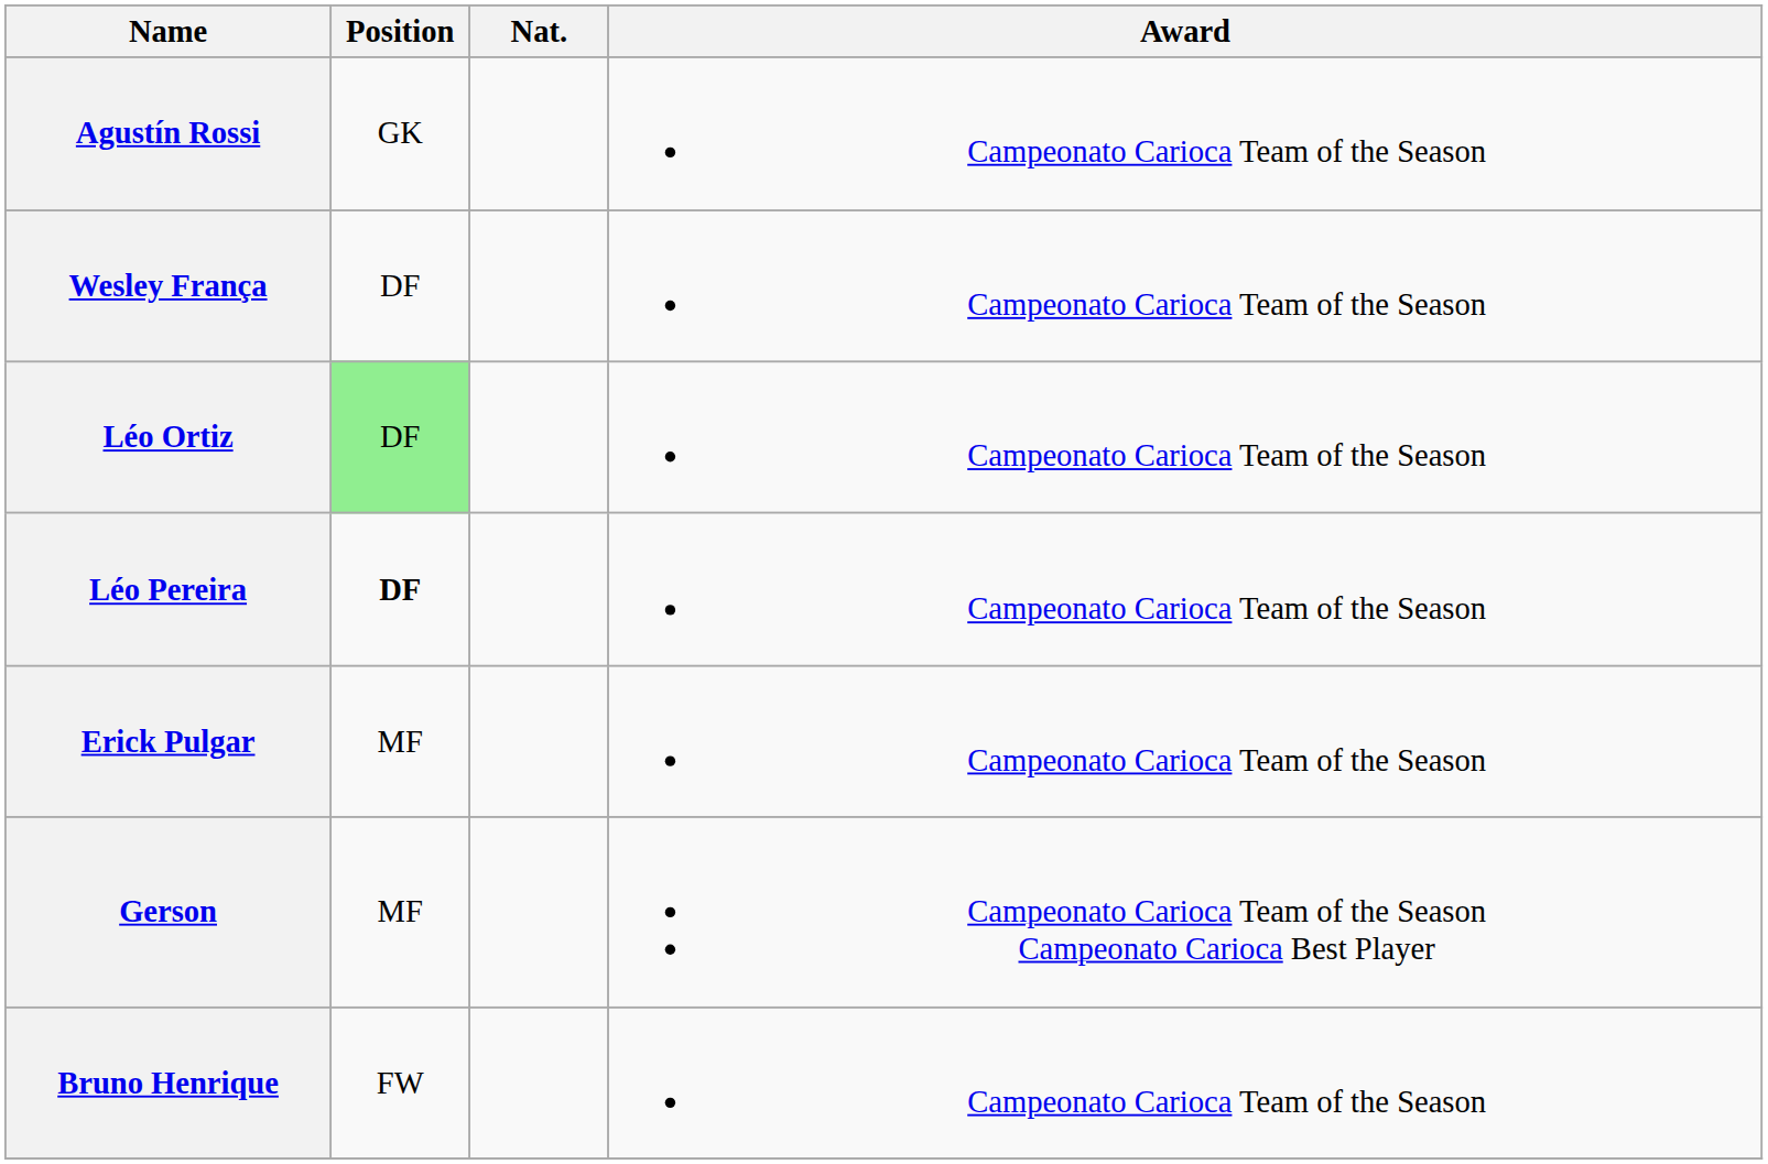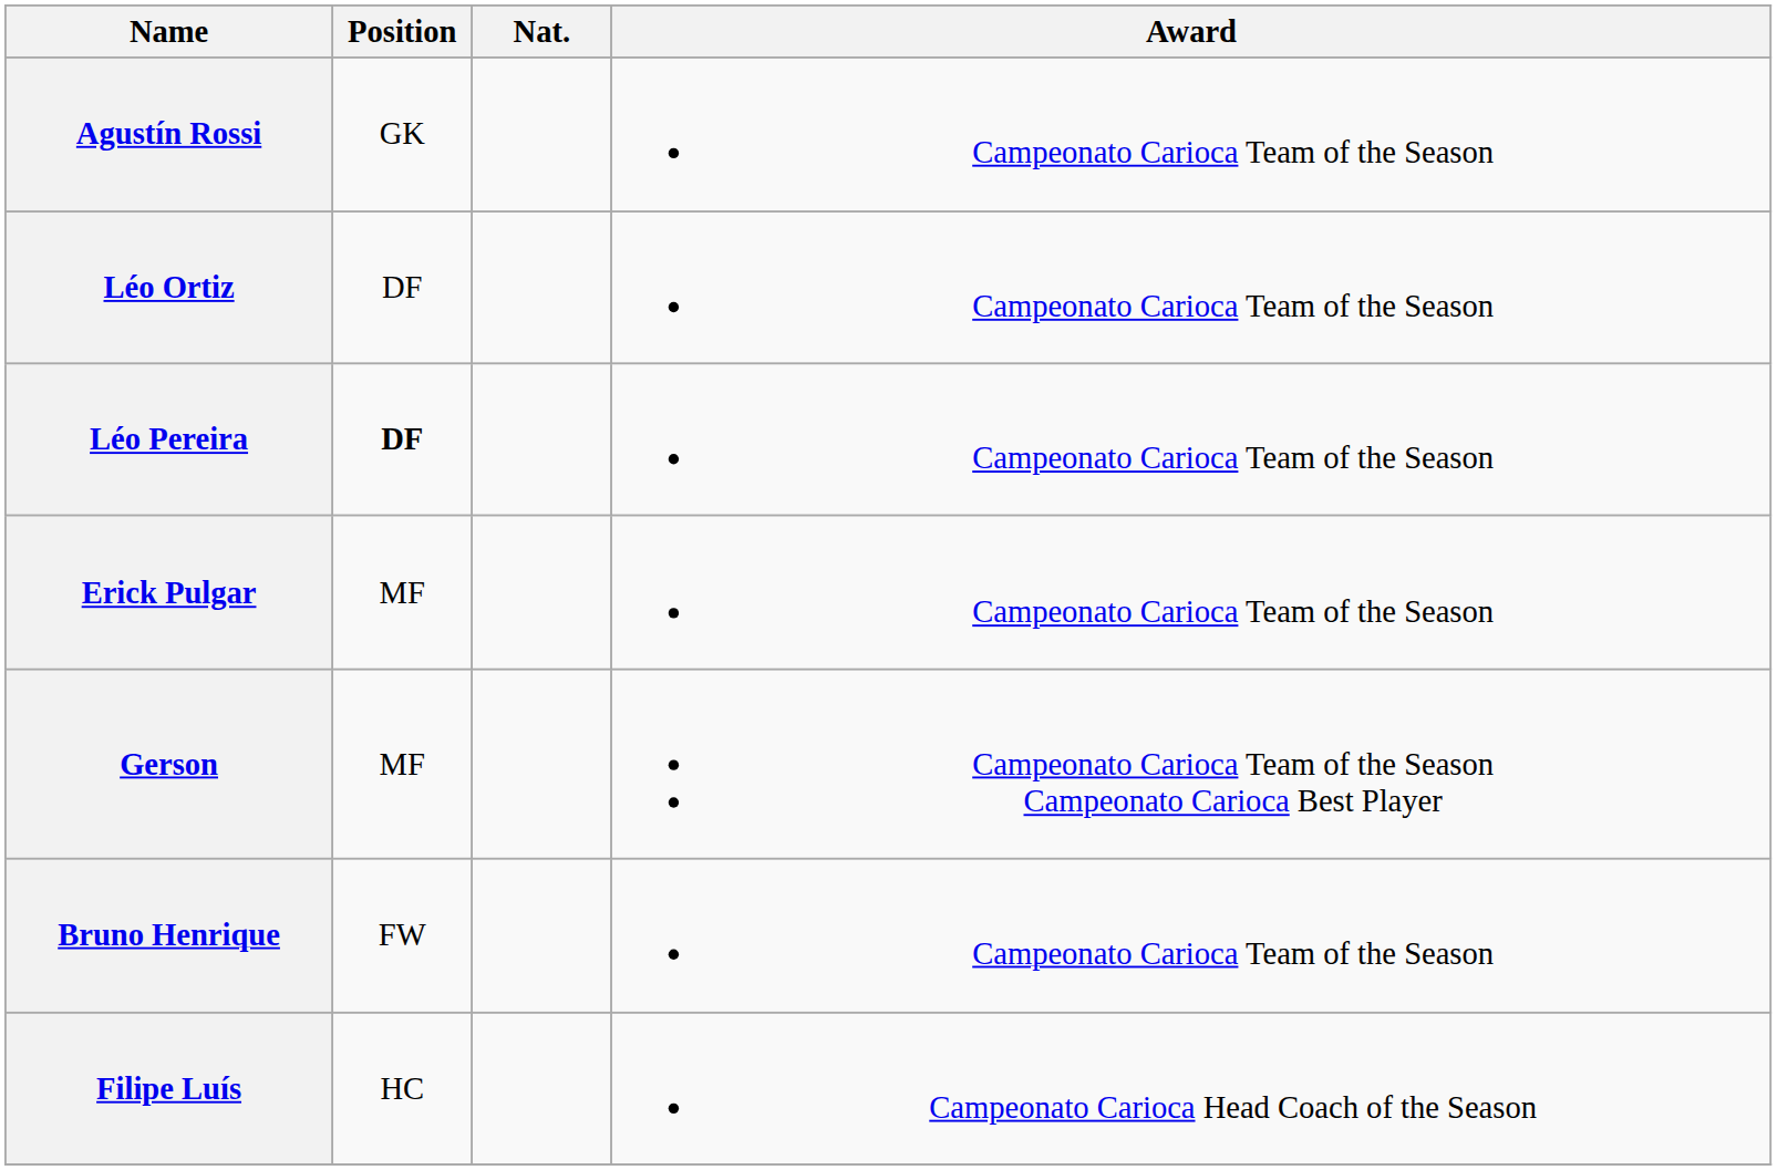- row: Wesley França | DF | Campeonato Carioca Team of the Season
Léo Ortiz | Position: lightgreen background -> no background
+ row: Filipe Luís | HC | Campeonato Carioca Head Coach of the Season
